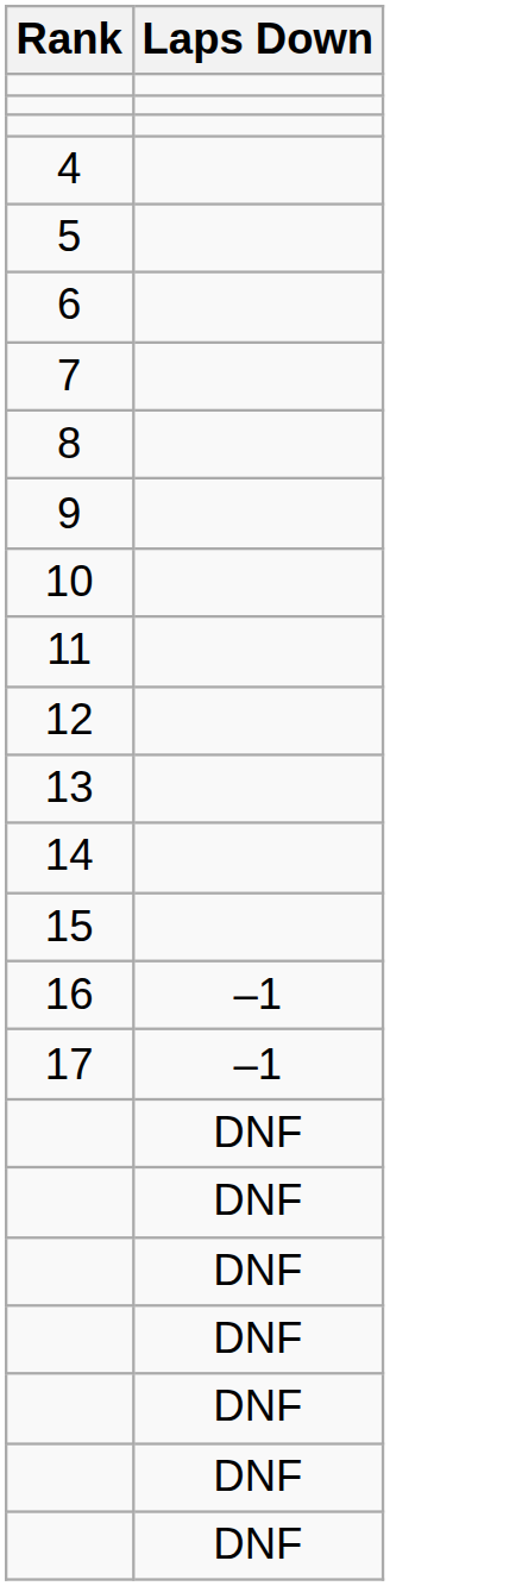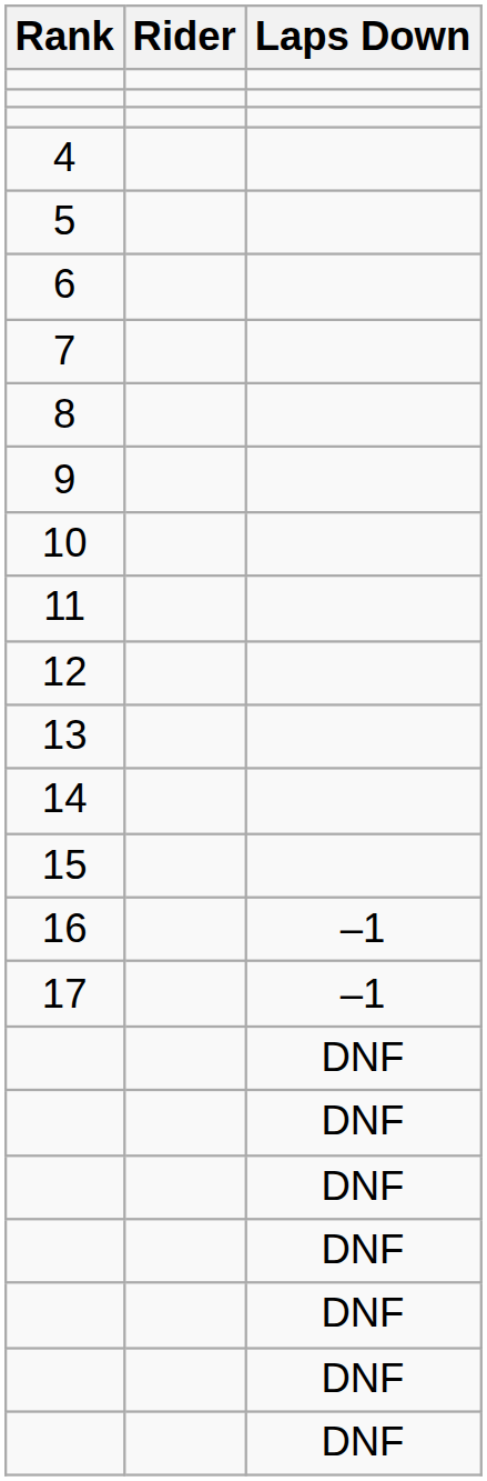+ column: Rider
